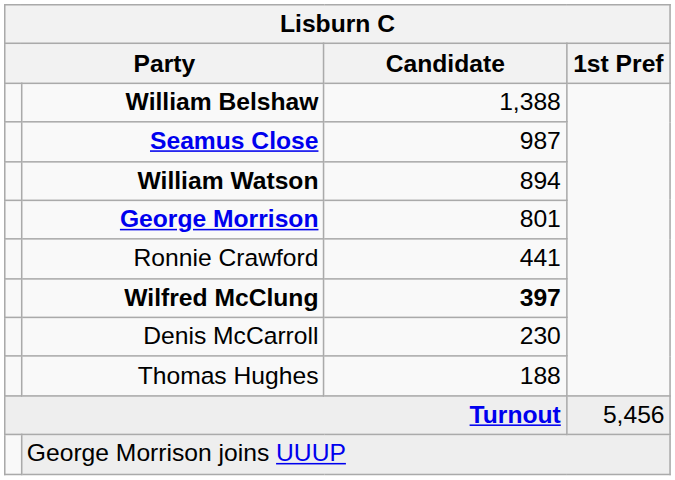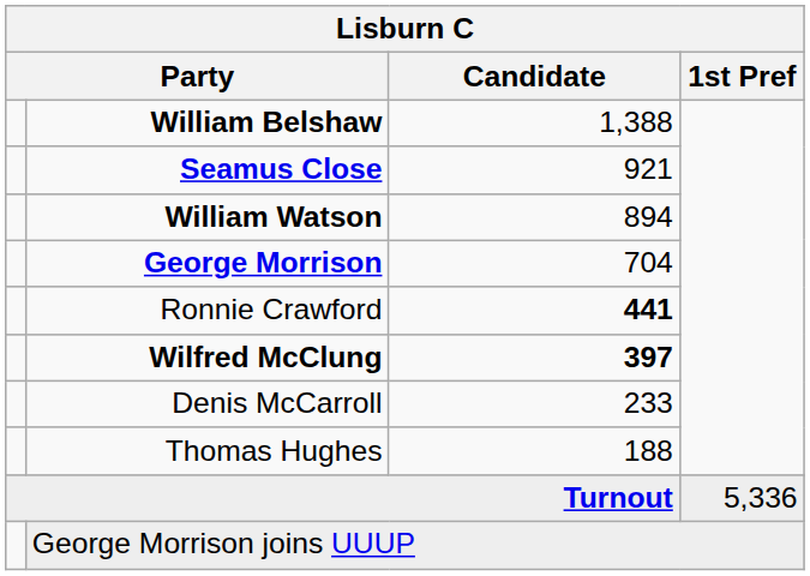Seamus Close | Candidate: 987 -> 921
George Morrison | Candidate: 801 -> 704
Ronnie Crawford | Candidate: normal -> bold
Denis McCarroll | Candidate: 230 -> 233
Turnout | 1st Pref: 5,456 -> 5,336
